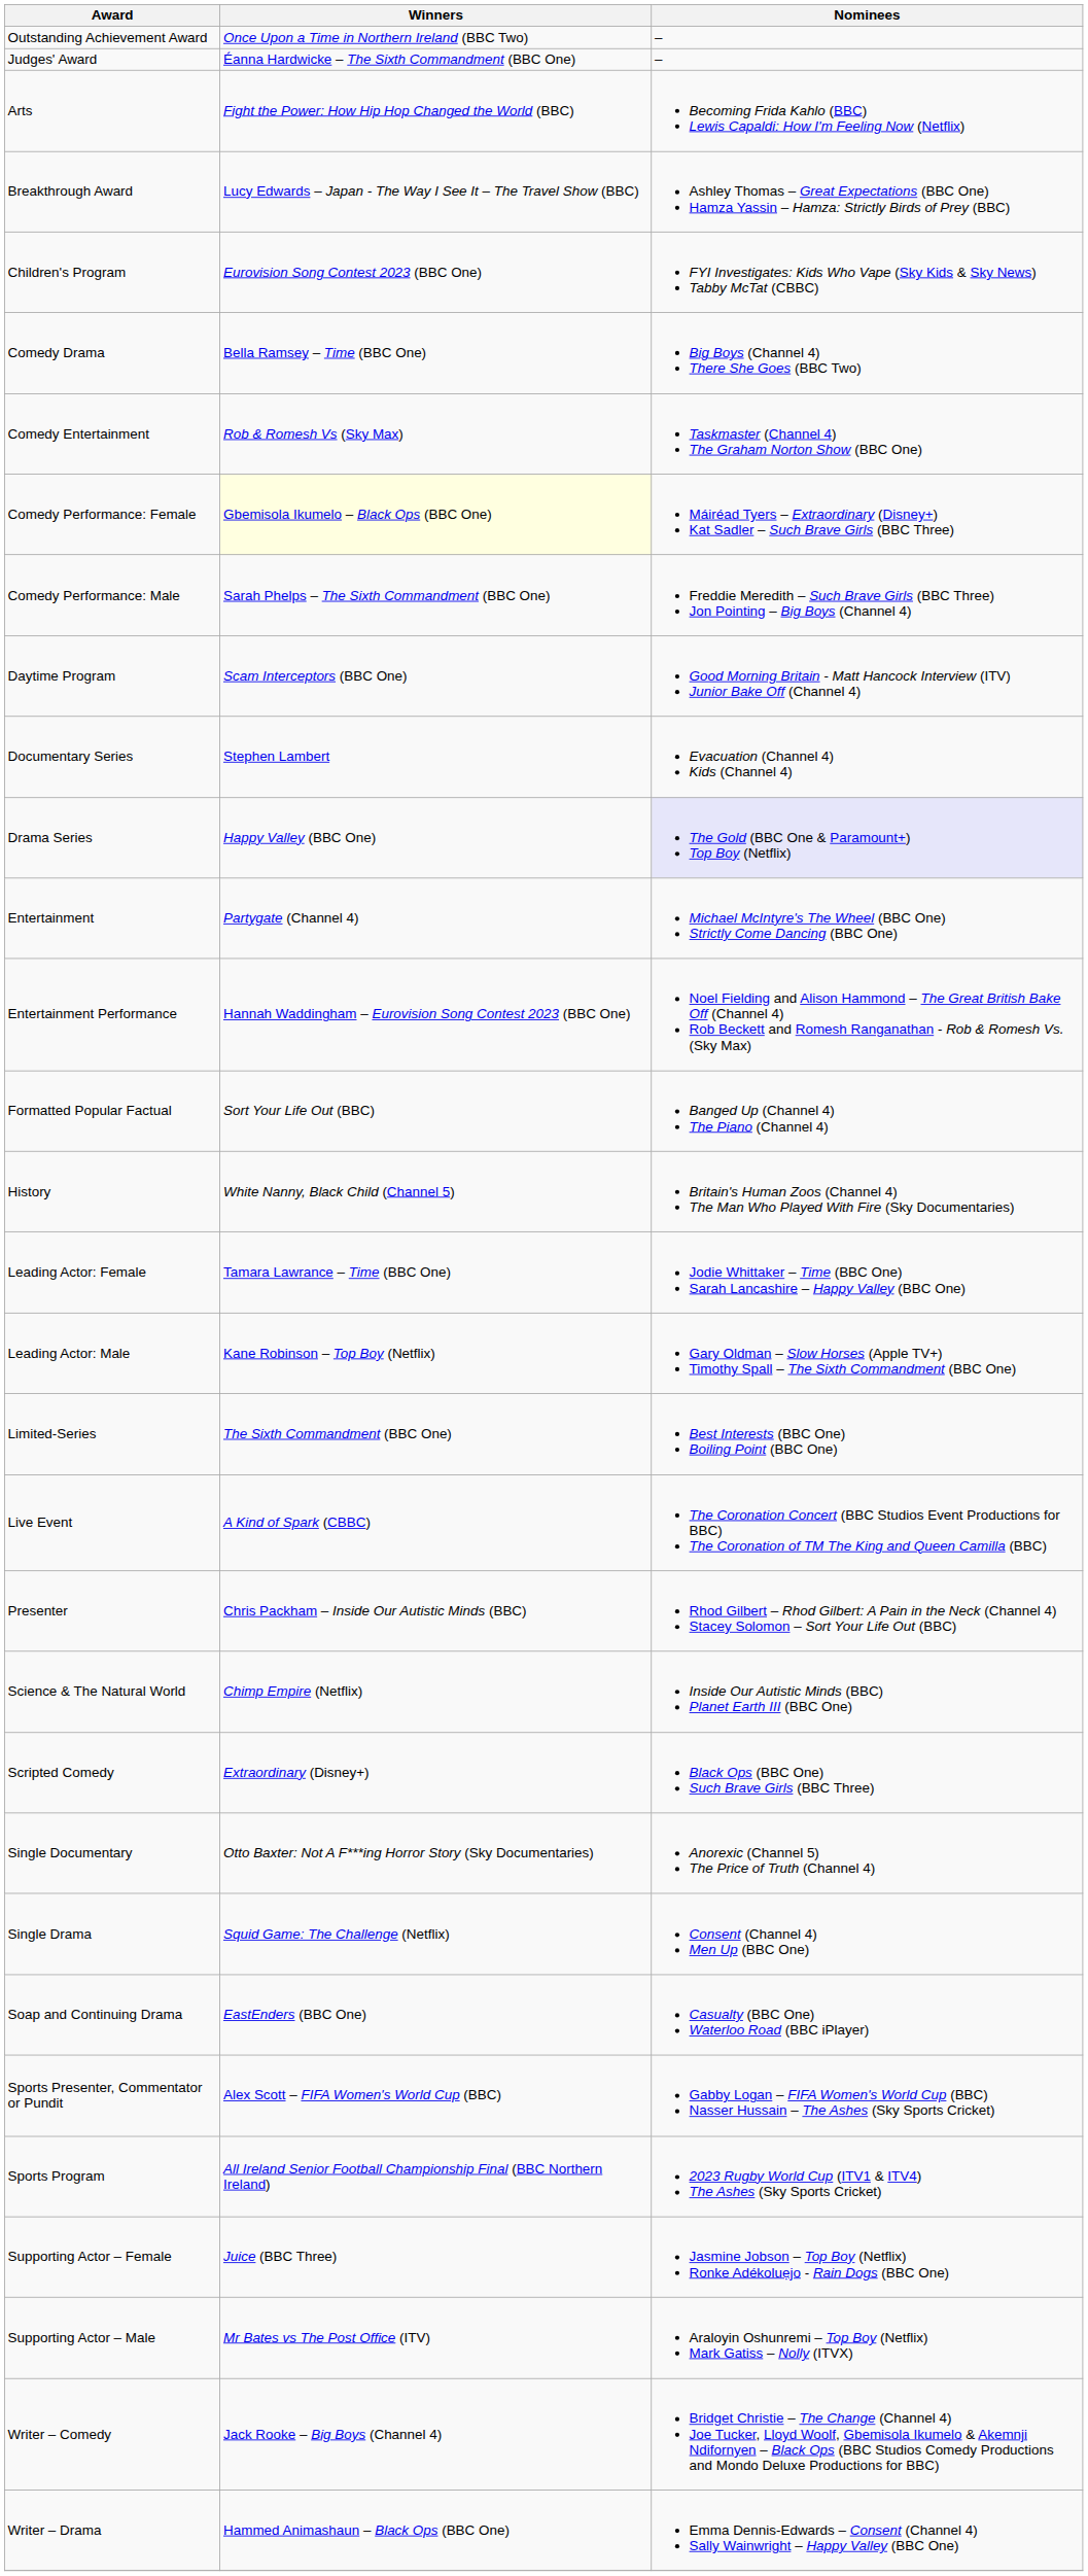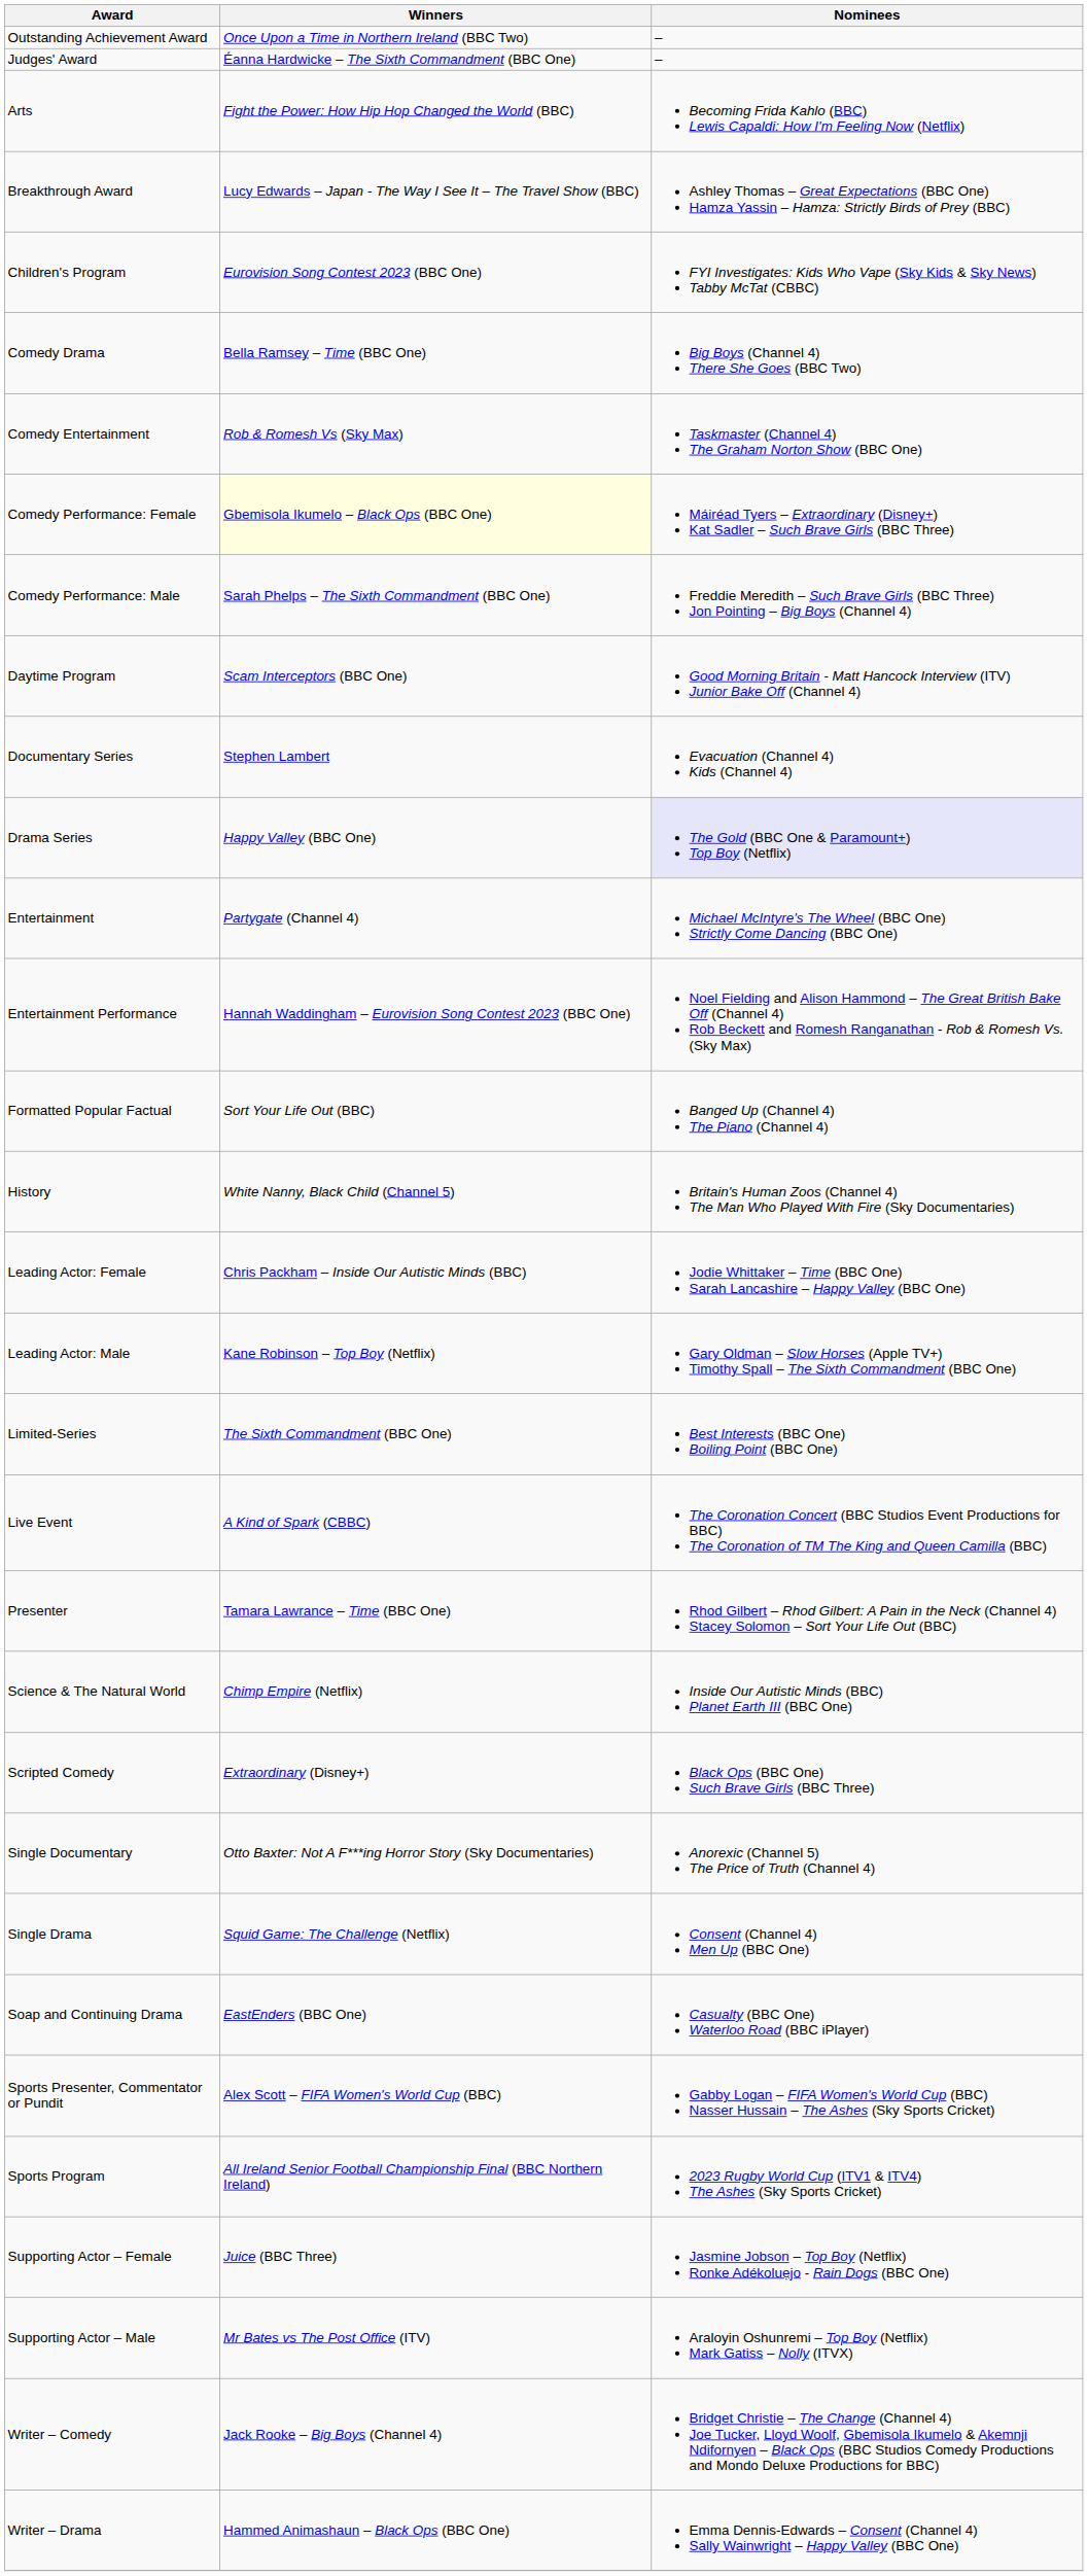Leading Actor: Female | Winners: Tamara Lawrance – Time (BBC One) -> Chris Packham – Inside Our Autistic Minds (BBC)
Presenter | Winners: Chris Packham – Inside Our Autistic Minds (BBC) -> Tamara Lawrance – Time (BBC One)
